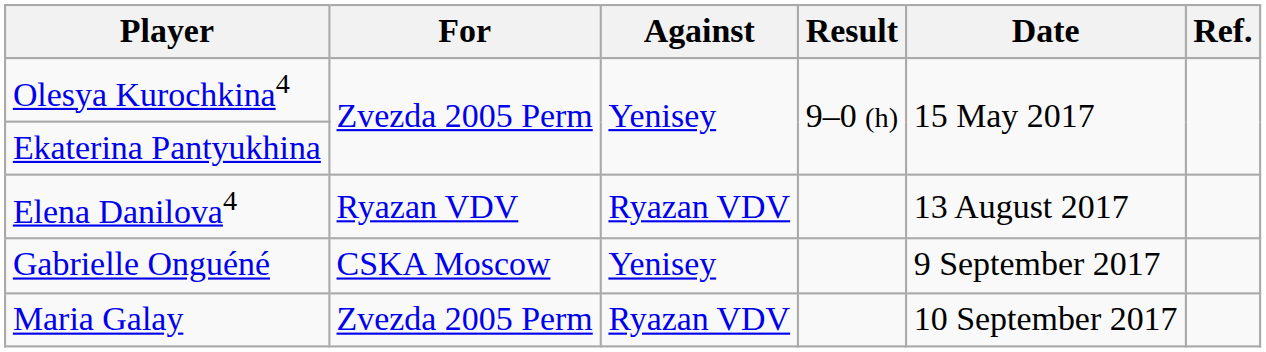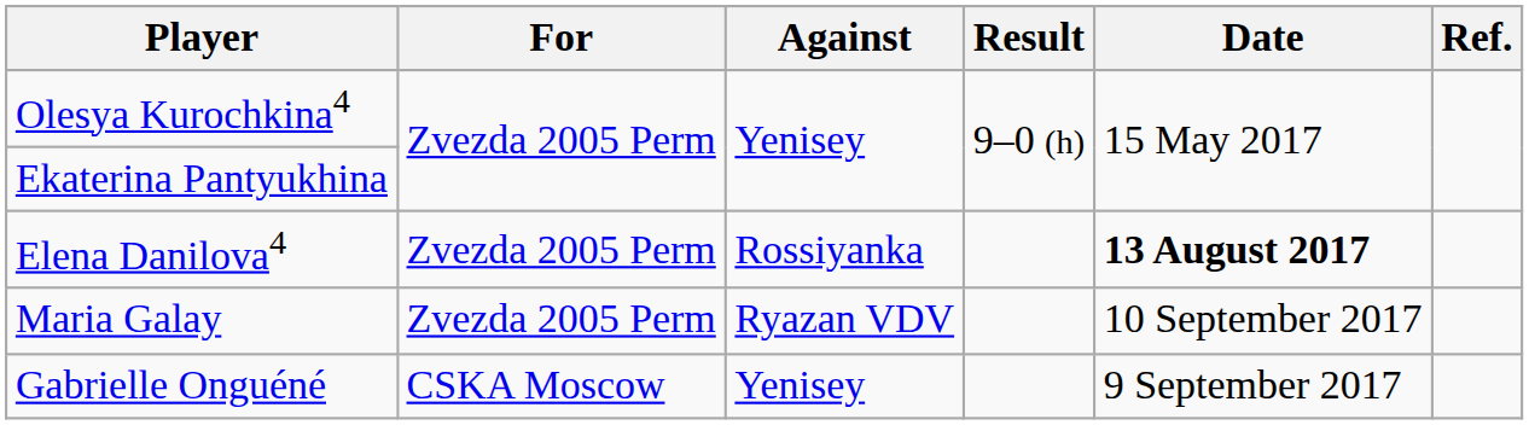Elena Danilova4 | For: Ryazan VDV -> Zvezda 2005 Perm
Elena Danilova4 | Against: Ryazan VDV -> Rossiyanka
Elena Danilova4 | Date: normal -> bold
rows swapped: Gabrielle Onguéné <-> Maria Galay
